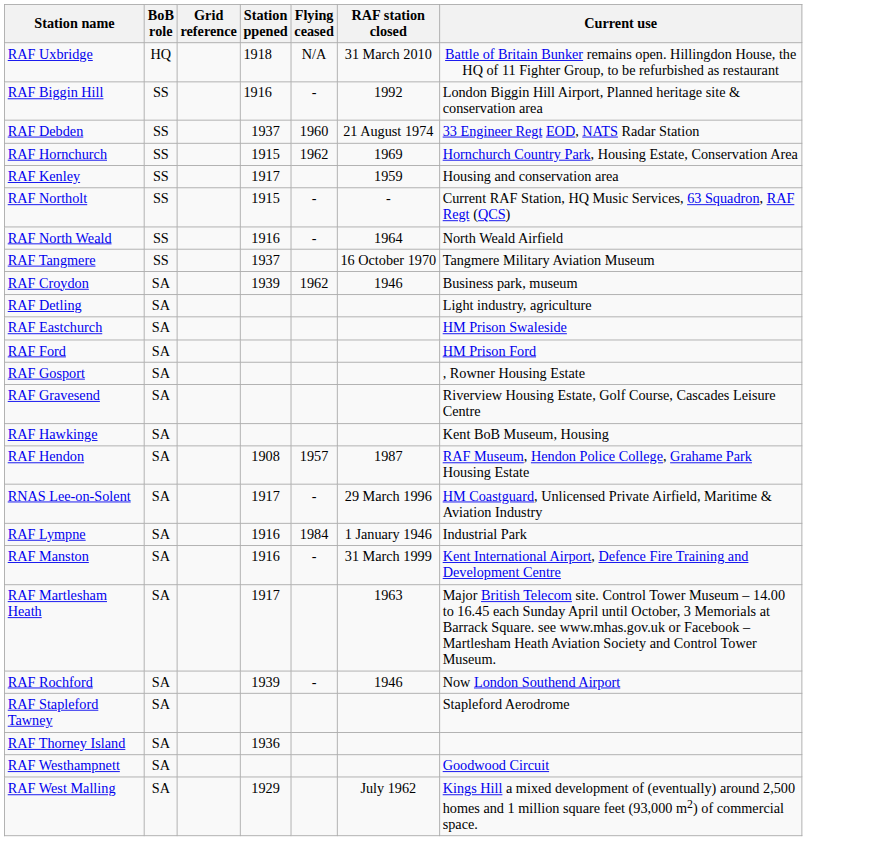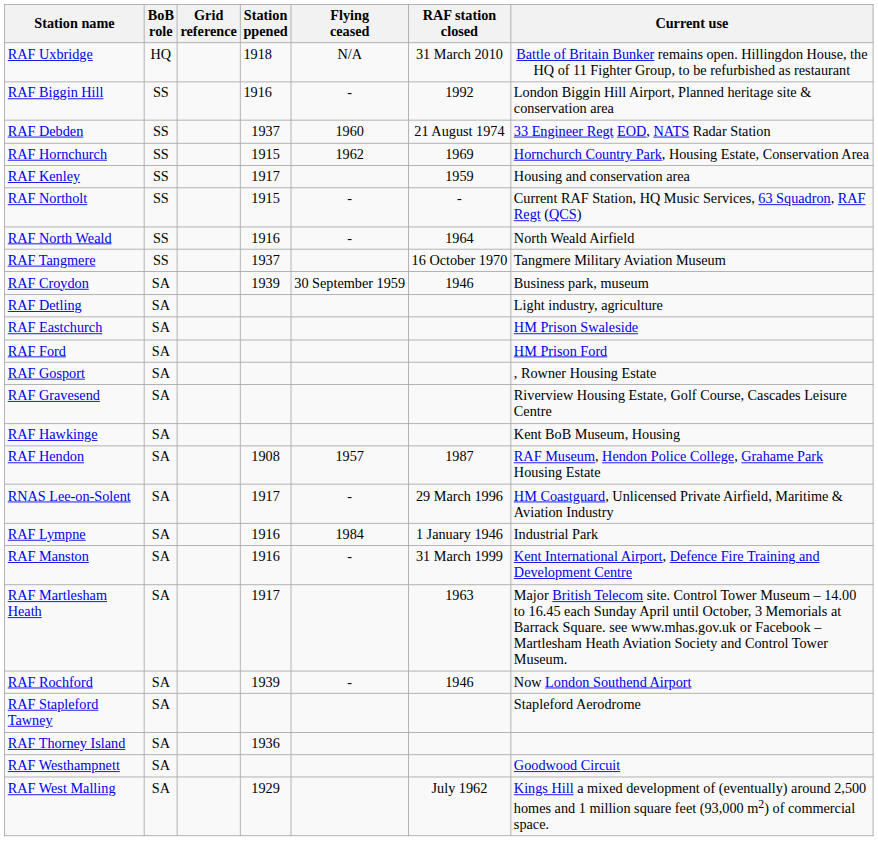RAF Croydon | Flying ceased: 1962 -> 30 September 1959
